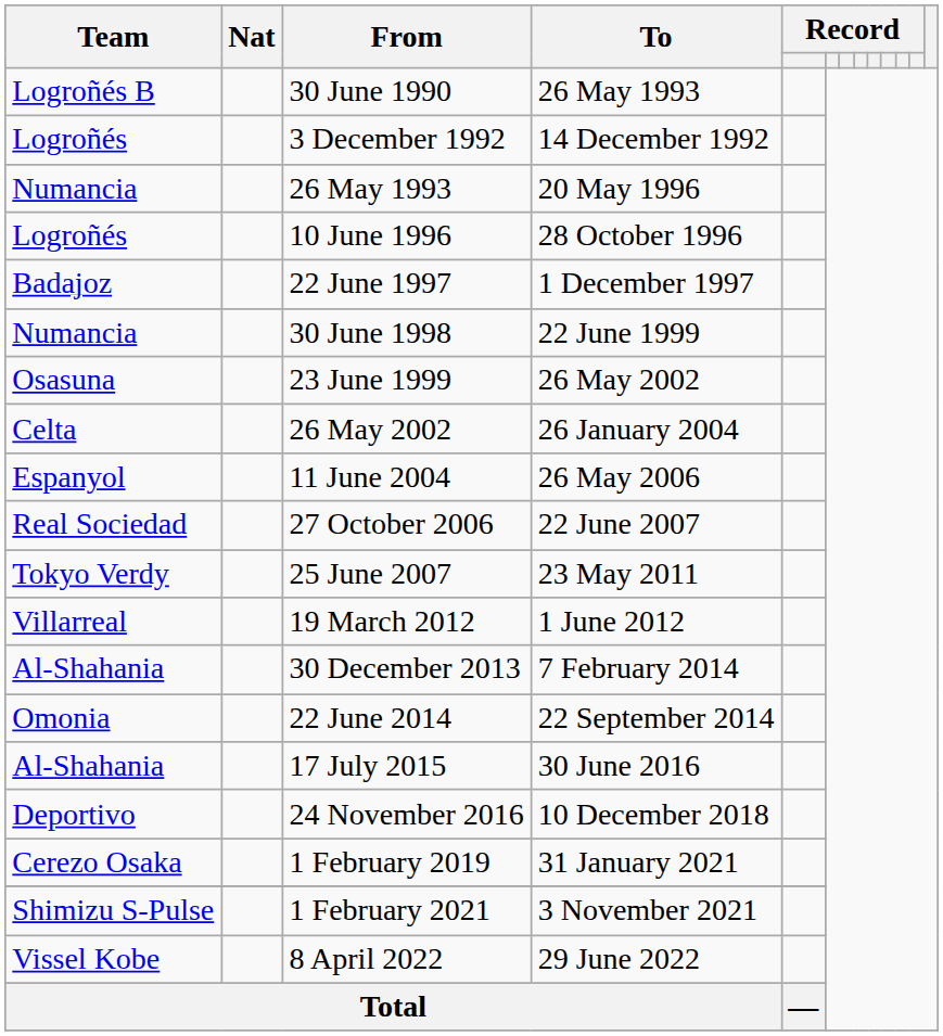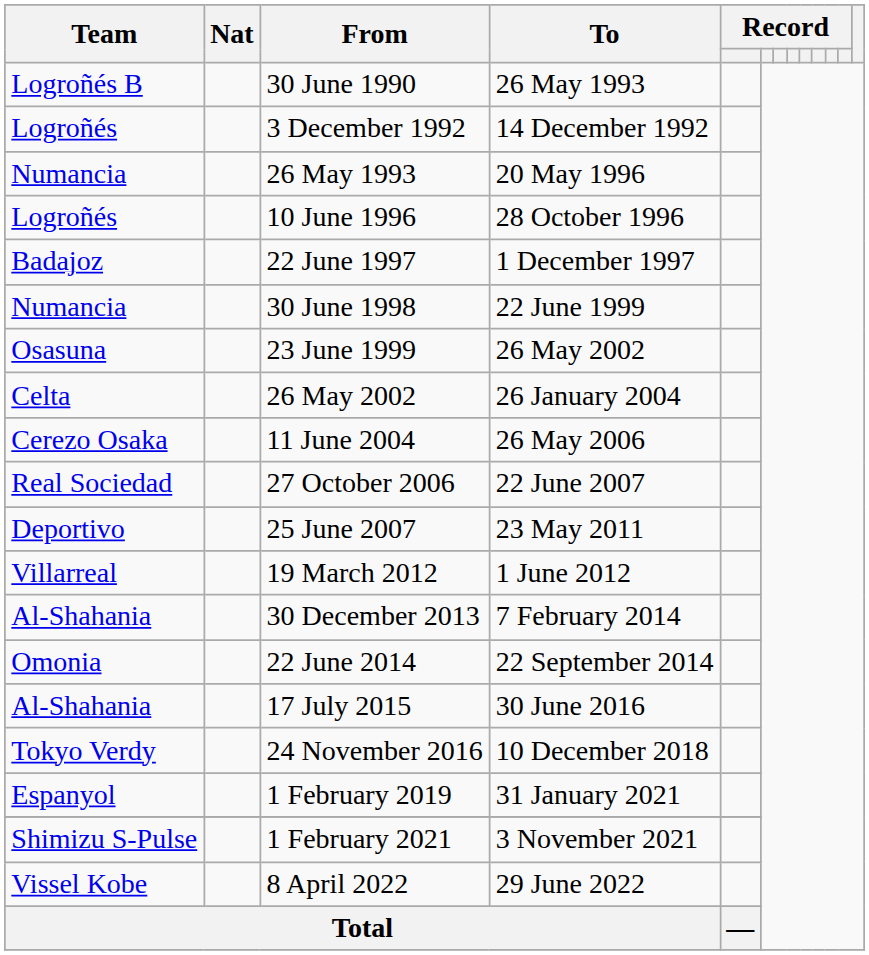11 June 2004 | Team: Espanyol -> Cerezo Osaka
25 June 2007 | Team: Tokyo Verdy -> Deportivo
24 November 2016 | Team: Deportivo -> Tokyo Verdy
1 February 2019 | Team: Cerezo Osaka -> Espanyol
